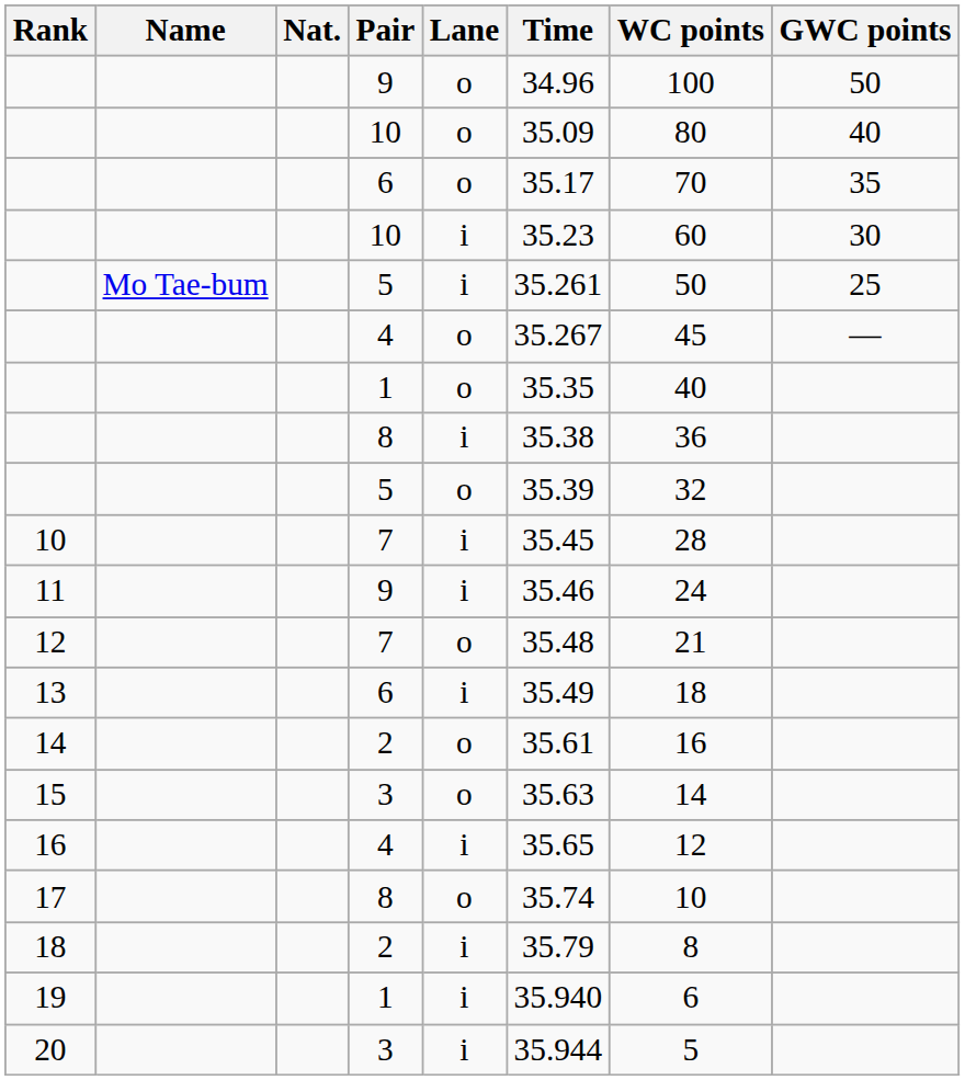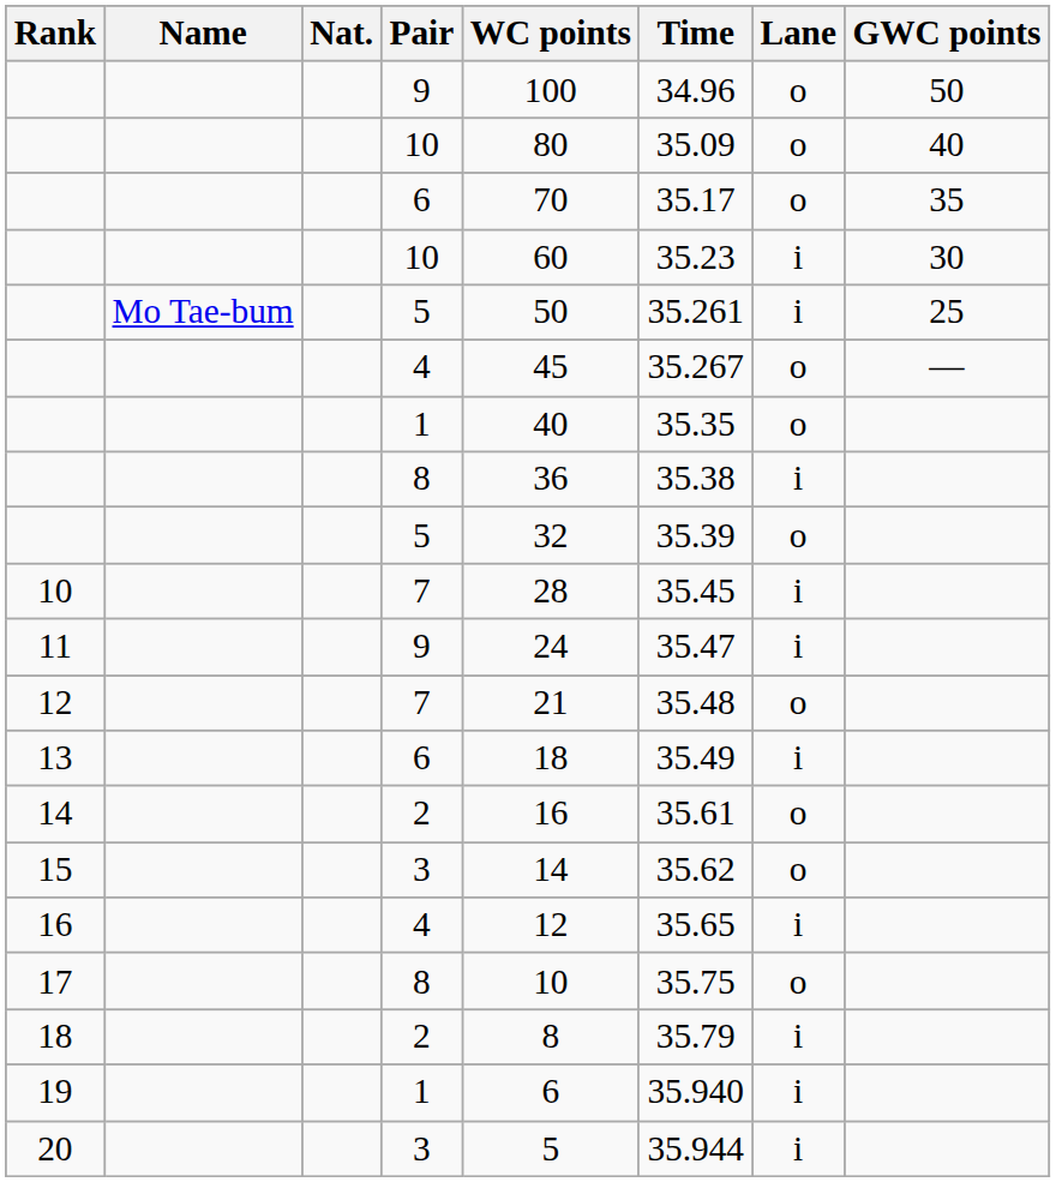columns swapped: Lane <-> WC points
11 | Time: 35.46 -> 35.47
15 | Time: 35.63 -> 35.62
17 | Time: 35.74 -> 35.75
